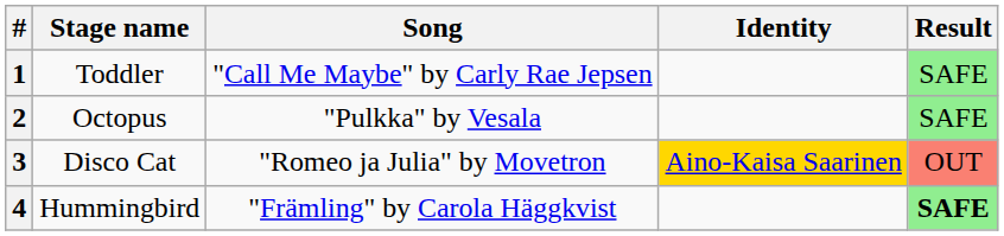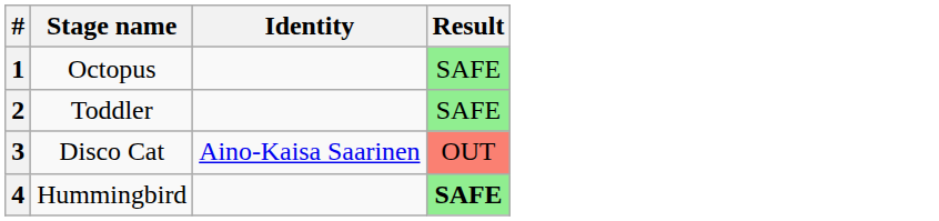- column: Song | "Call Me Maybe" by Carly Rae Jepsen | "Pulkka" by Vesala | "Romeo ja Julia" by Movetron | "Främling" by Carola Häggkvist
1 | Stage name: Toddler -> Octopus
2 | Stage name: Octopus -> Toddler
3 | Identity: gold background -> no background
